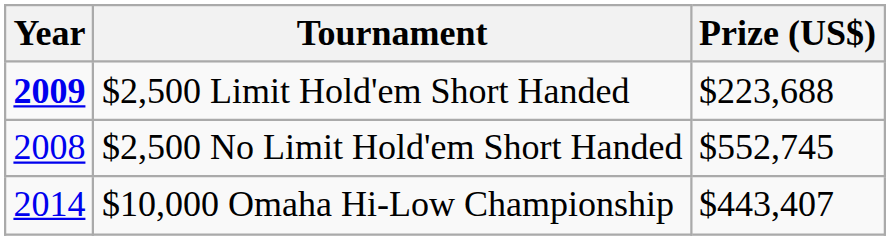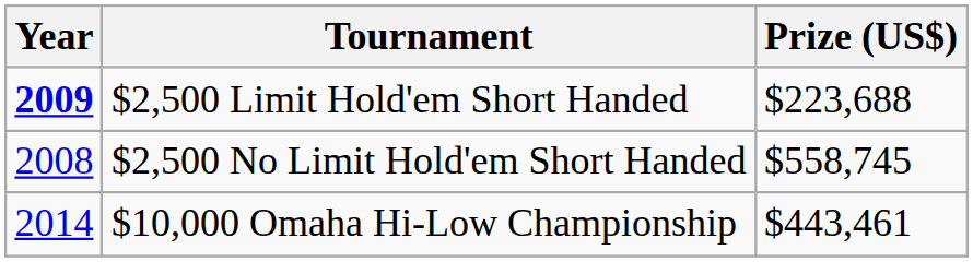$2,500 No Limit Hold'em Short Handed | Prize (US$): $552,745 -> $558,745
$10,000 Omaha Hi-Low Championship | Prize (US$): $443,407 -> $443,461
